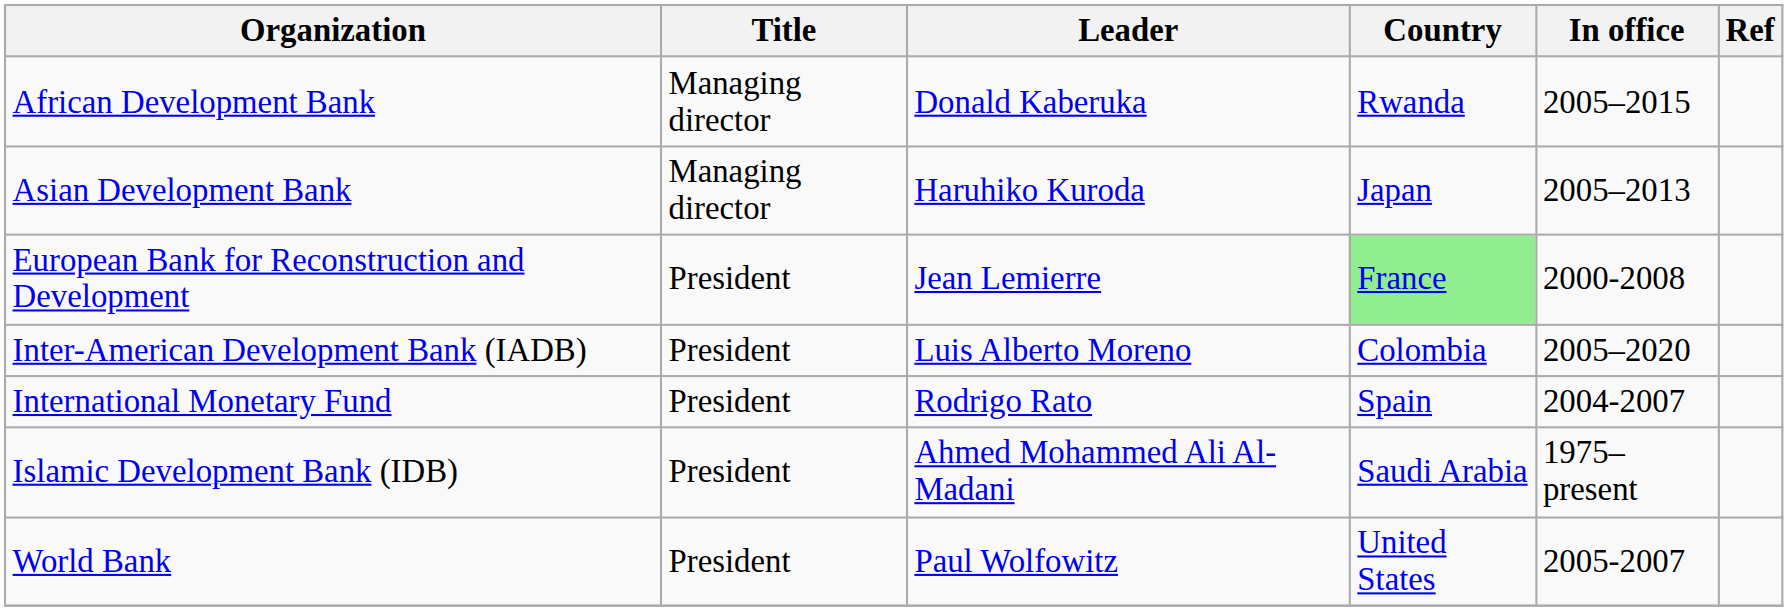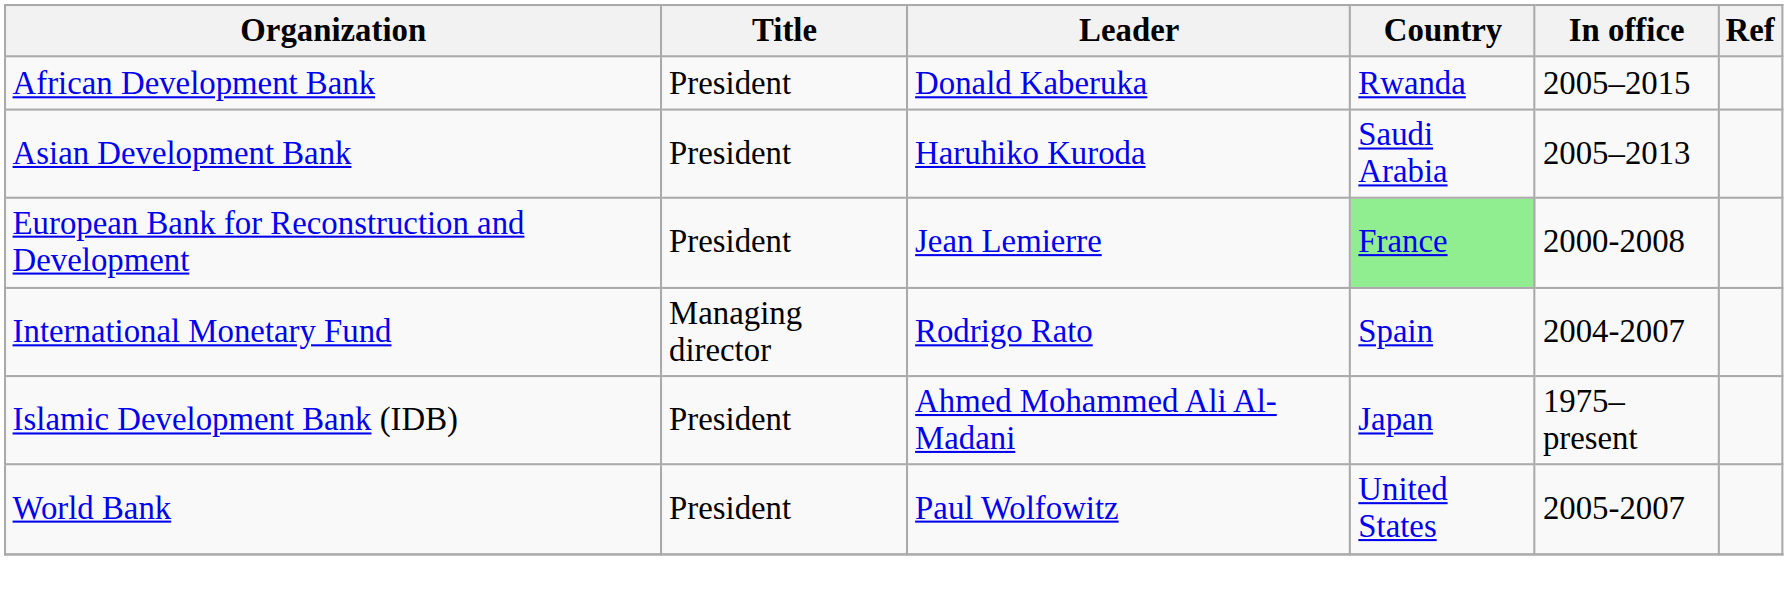African Development Bank | Title: Managing director -> President
Asian Development Bank | Title: Managing director -> President
Asian Development Bank | Country: Japan -> Saudi Arabia
- row: Inter-American Development Bank (IADB) | President | Luis Alberto Moreno | Colombia | 2005–2020
International Monetary Fund | Title: President -> Managing director
Islamic Development Bank (IDB) | Country: Saudi Arabia -> Japan
